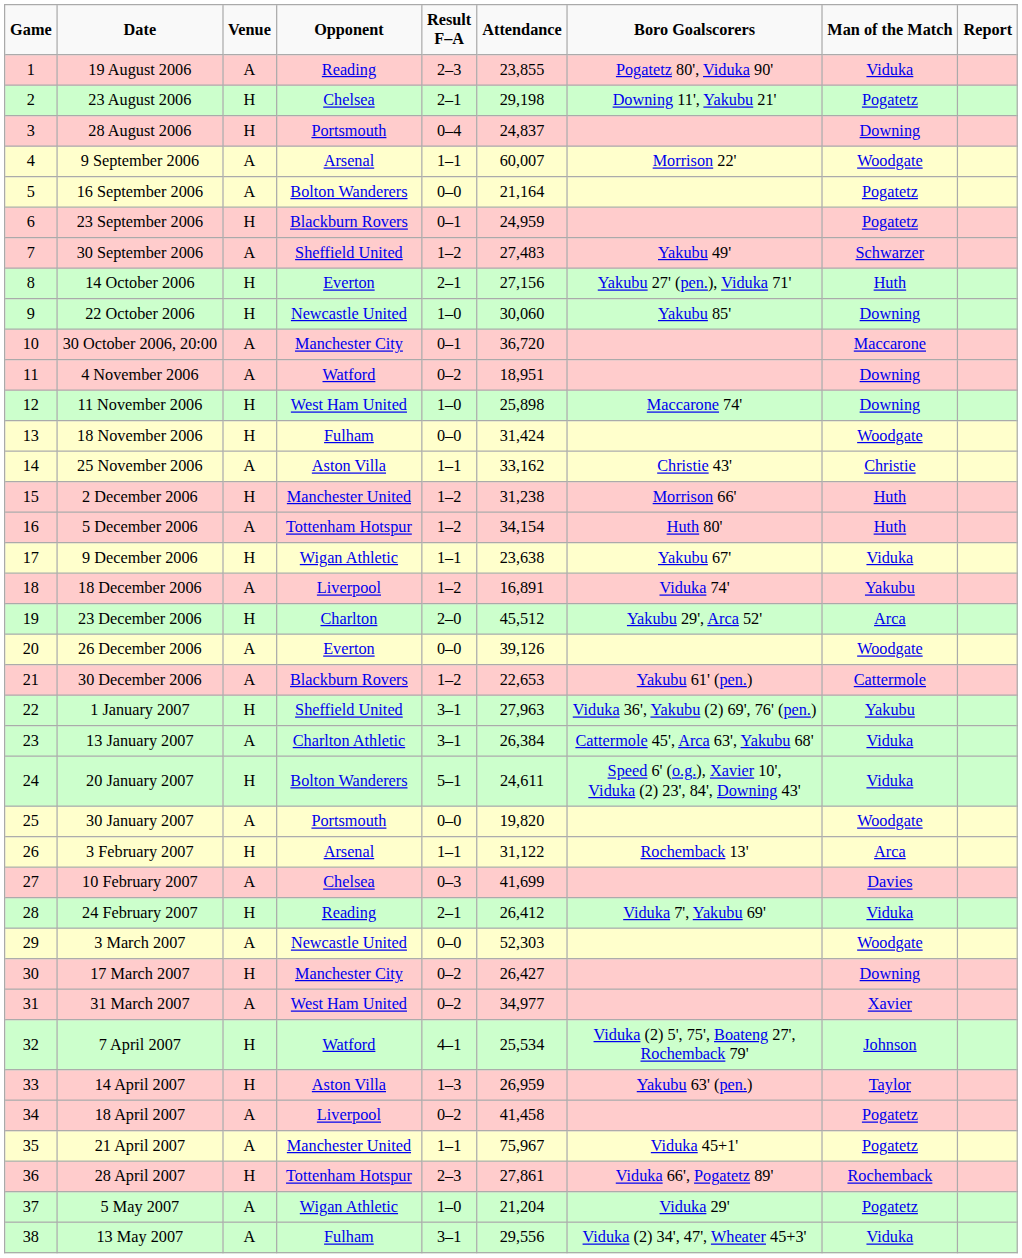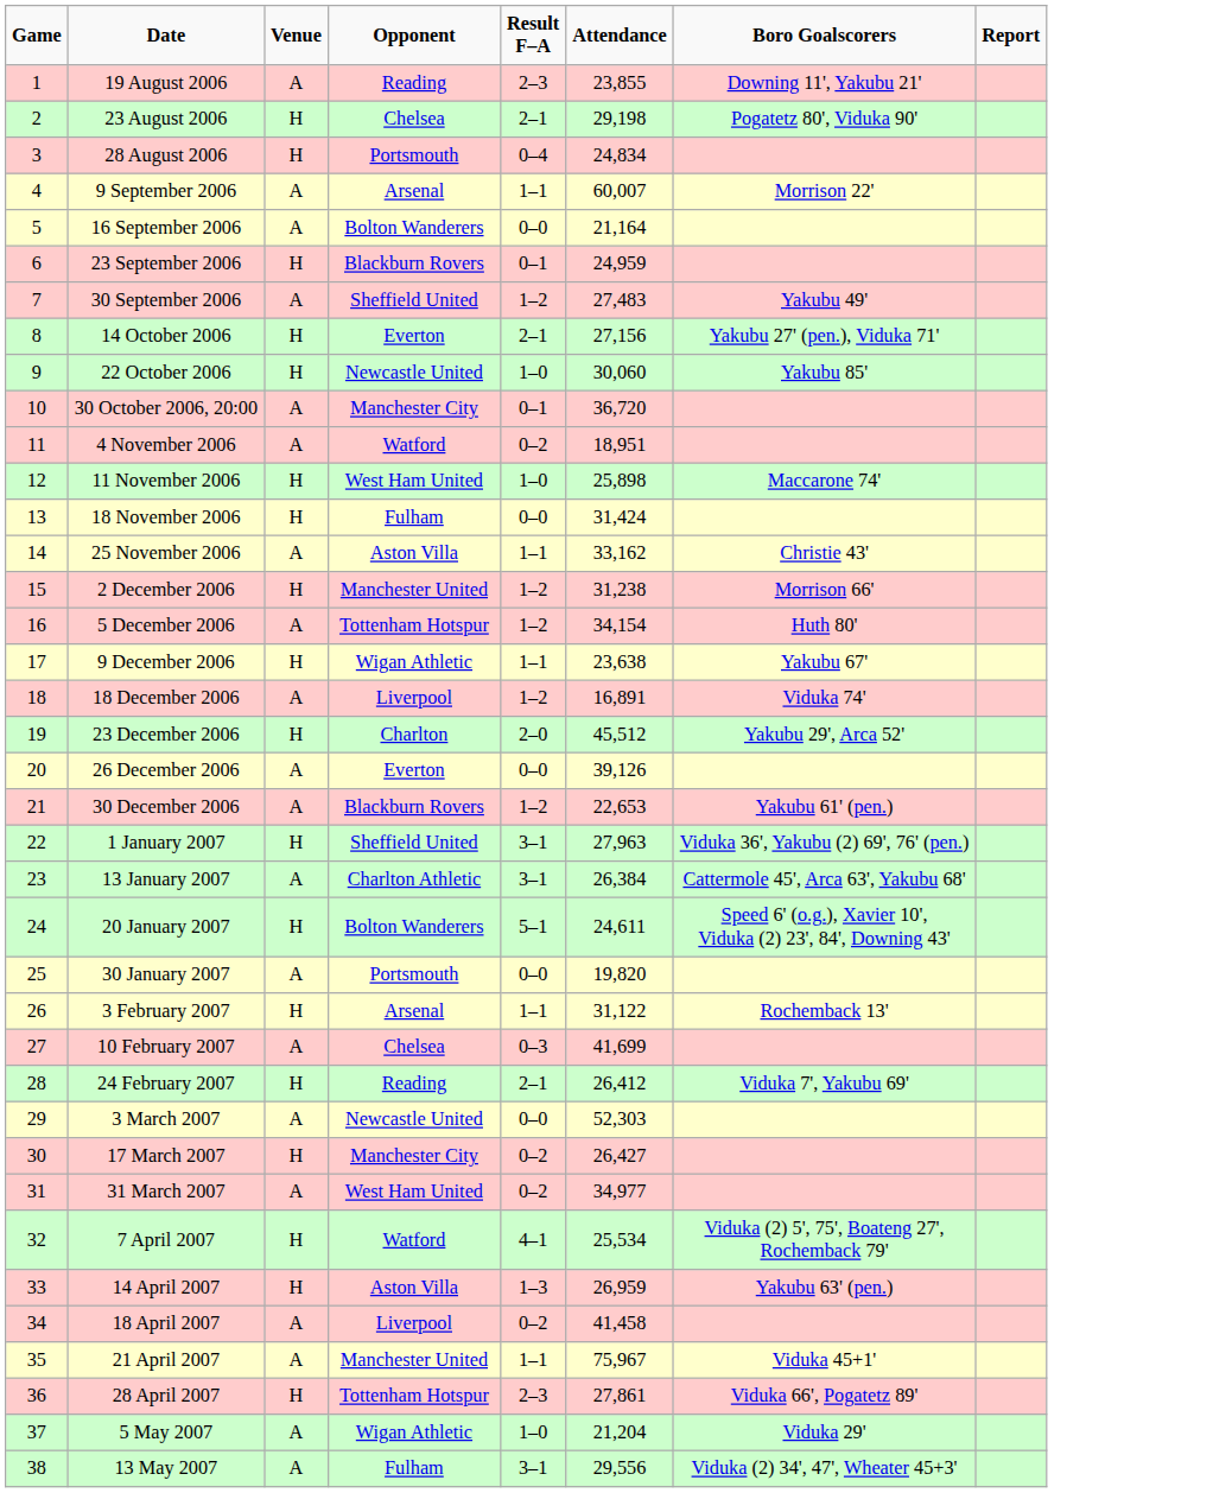- column: Man of the Match | Viduka | Pogatetz | Downing | Woodgate | Pogatetz | Pogatetz | Schwarzer | Huth | Downing | Maccarone | Downing | Downing | Woodgate | Christie | Huth | Huth | Viduka | Yakubu | Arca | Woodgate | Cattermole | Yakubu | Viduka | Viduka | Woodgate | Arca | Davies | Viduka | Woodgate | Downing | Xavier | Johnson | Taylor | Pogatetz | Pogatetz | Rochemback | Pogatetz | Viduka
19 August 2006 | Boro Goalscorers: Pogatetz 80', Viduka 90' -> Downing 11', Yakubu 21'
23 August 2006 | Boro Goalscorers: Downing 11', Yakubu 21' -> Pogatetz 80', Viduka 90'
28 August 2006 | Attendance: 24,837 -> 24,834
